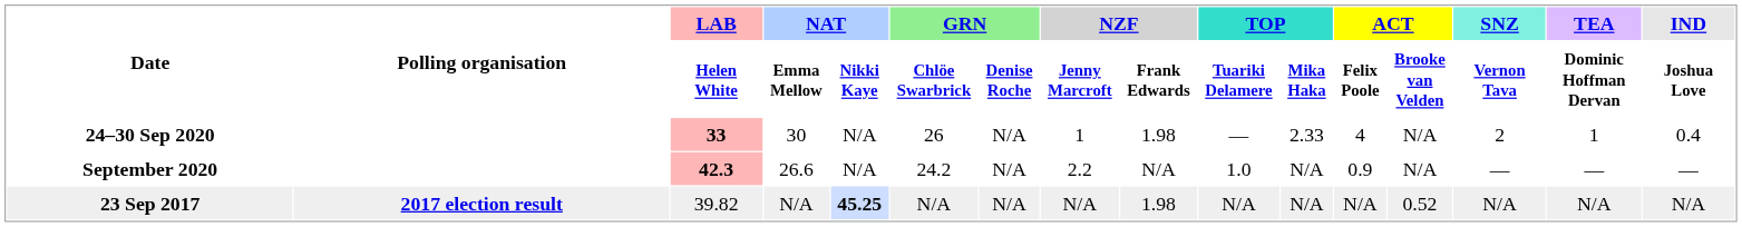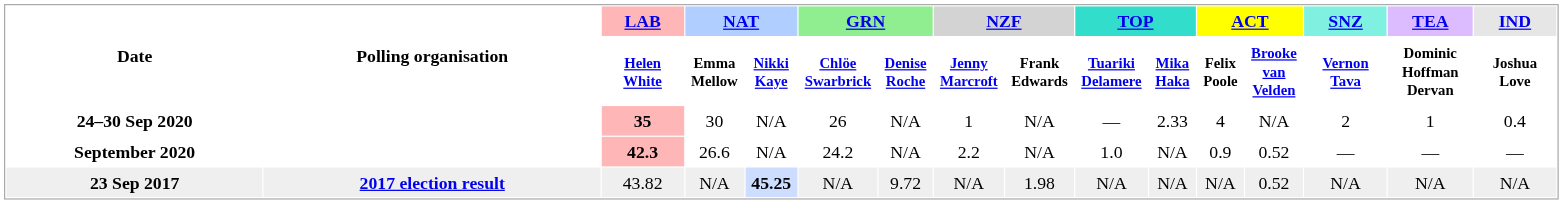24–30 Sep 2020 | LAB / Helen White: 33 -> 35
24–30 Sep 2020 | NZF / Frank Edwards: 1.98 -> N/A
September 2020 | ACT / Brooke van Velden: N/A -> 0.52
23 Sep 2017 | LAB / Helen White: 39.82 -> 43.82
23 Sep 2017 | GRN / Denise Roche: N/A -> 9.72
